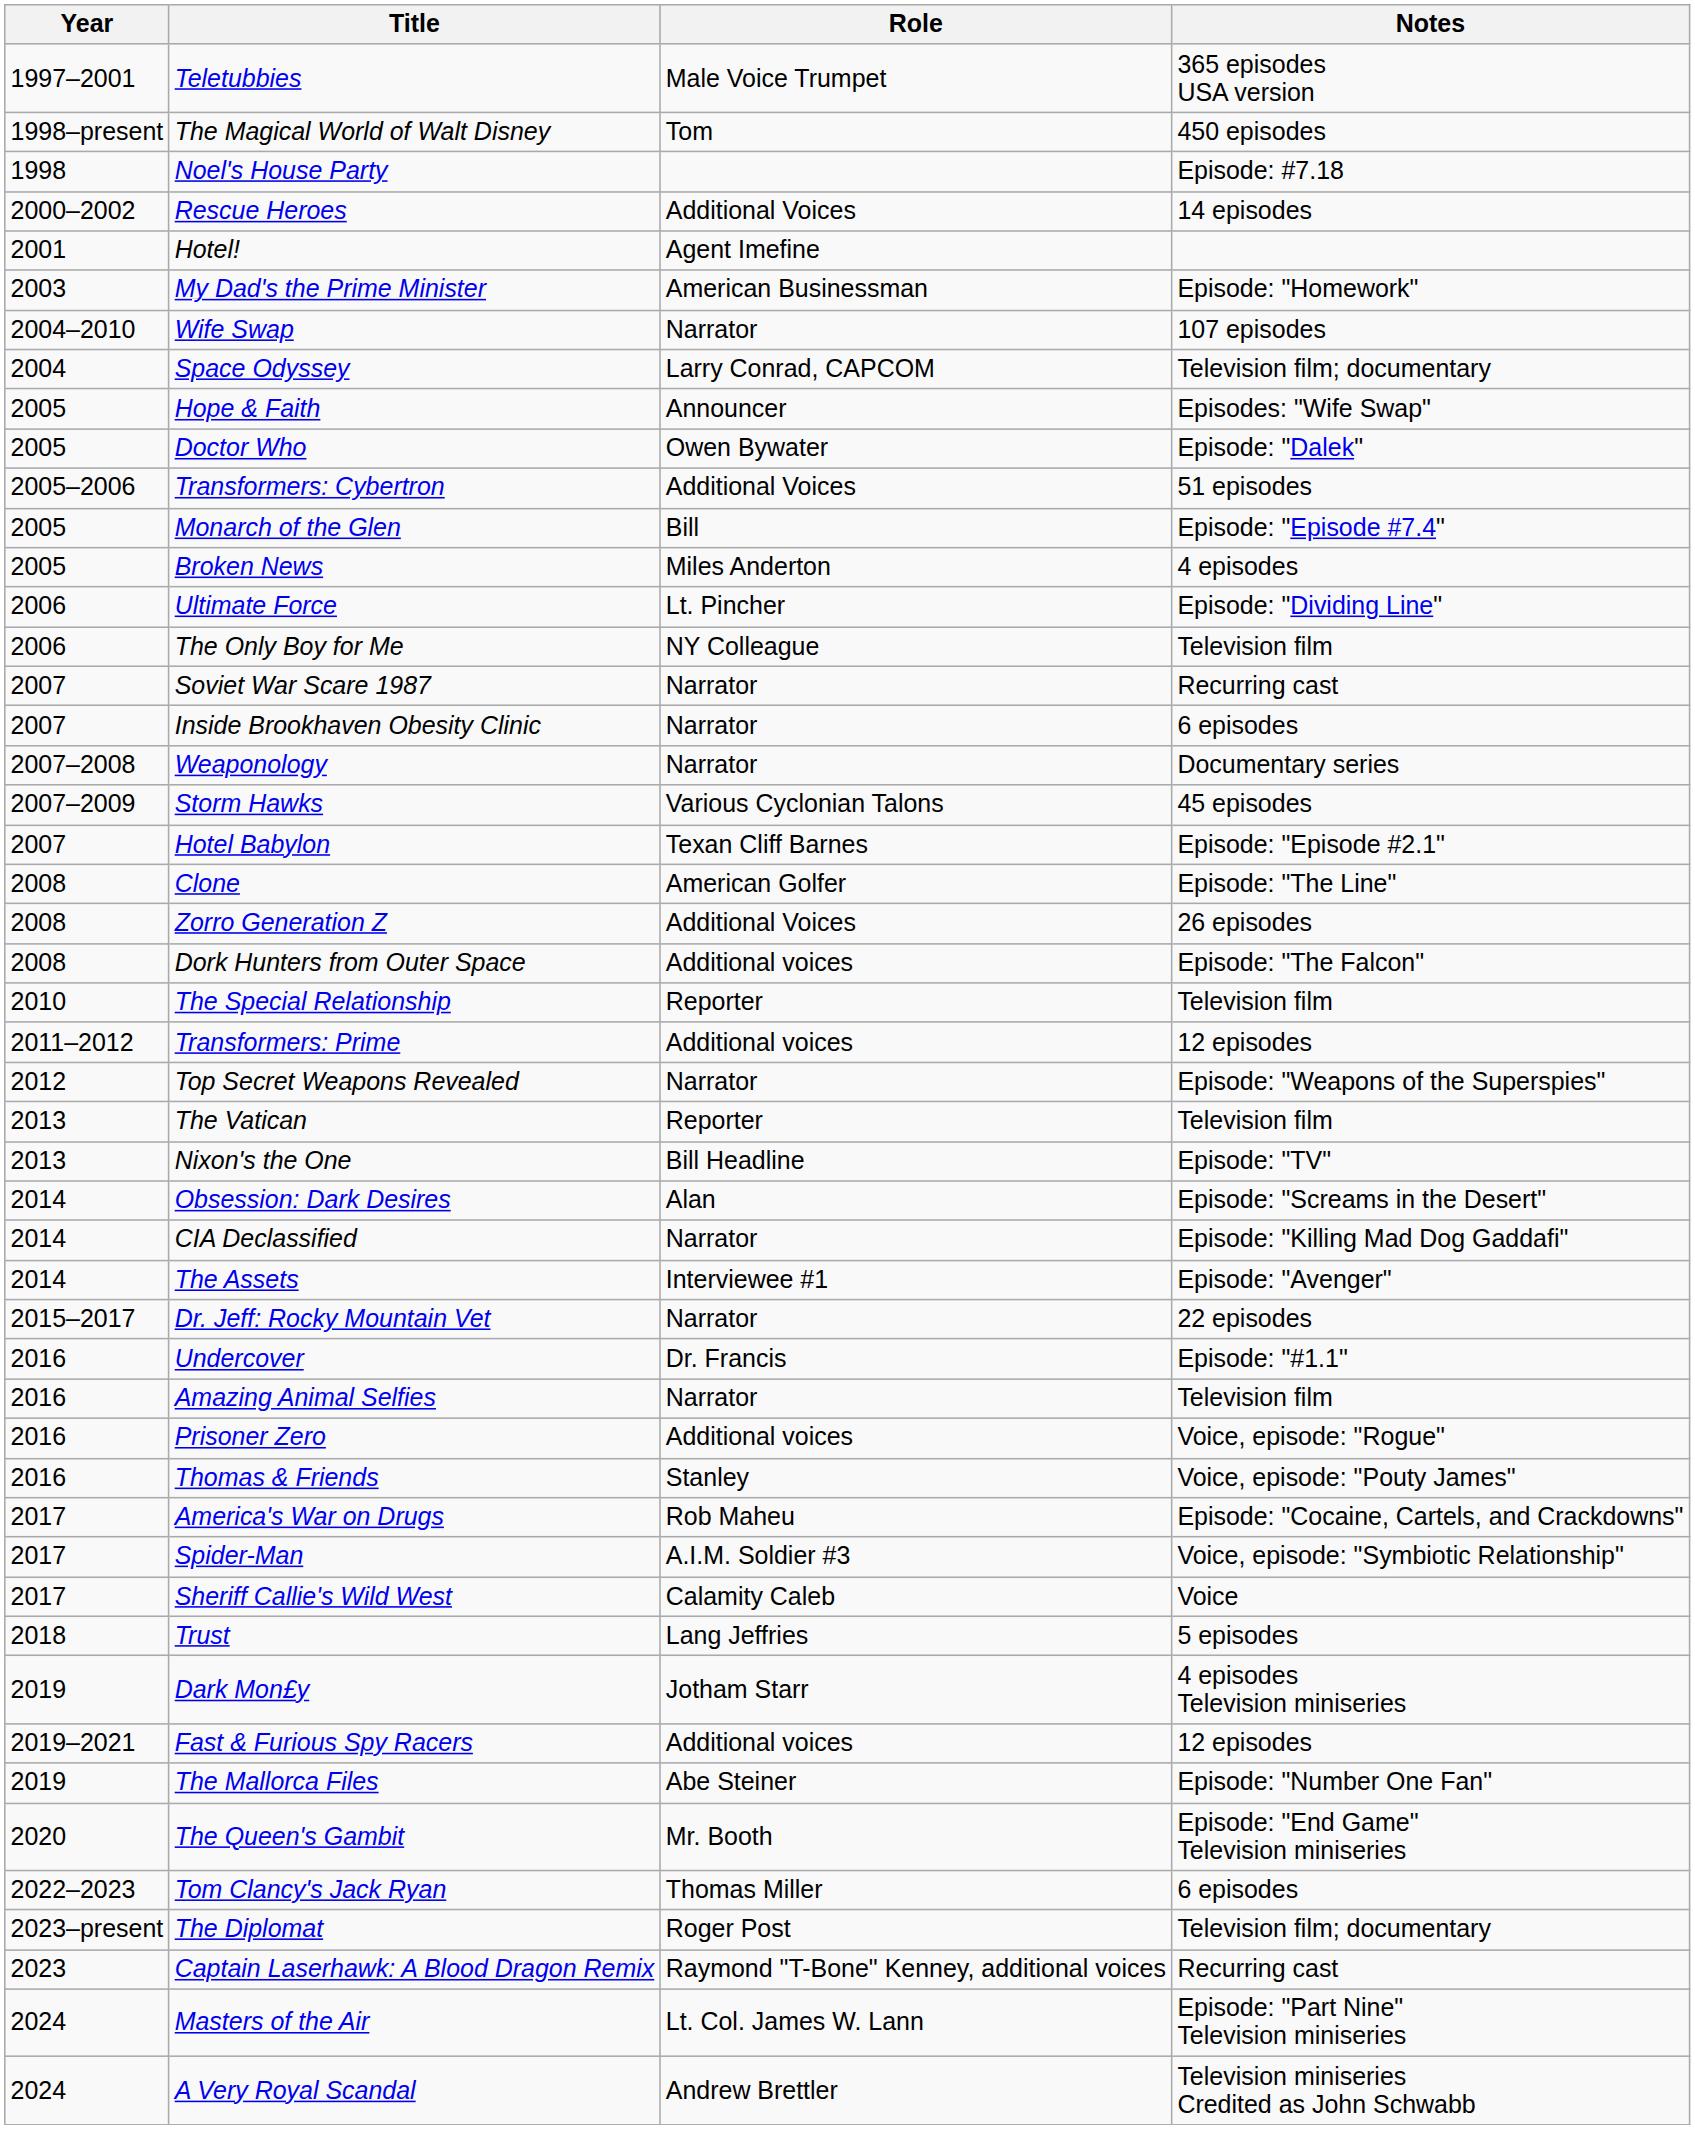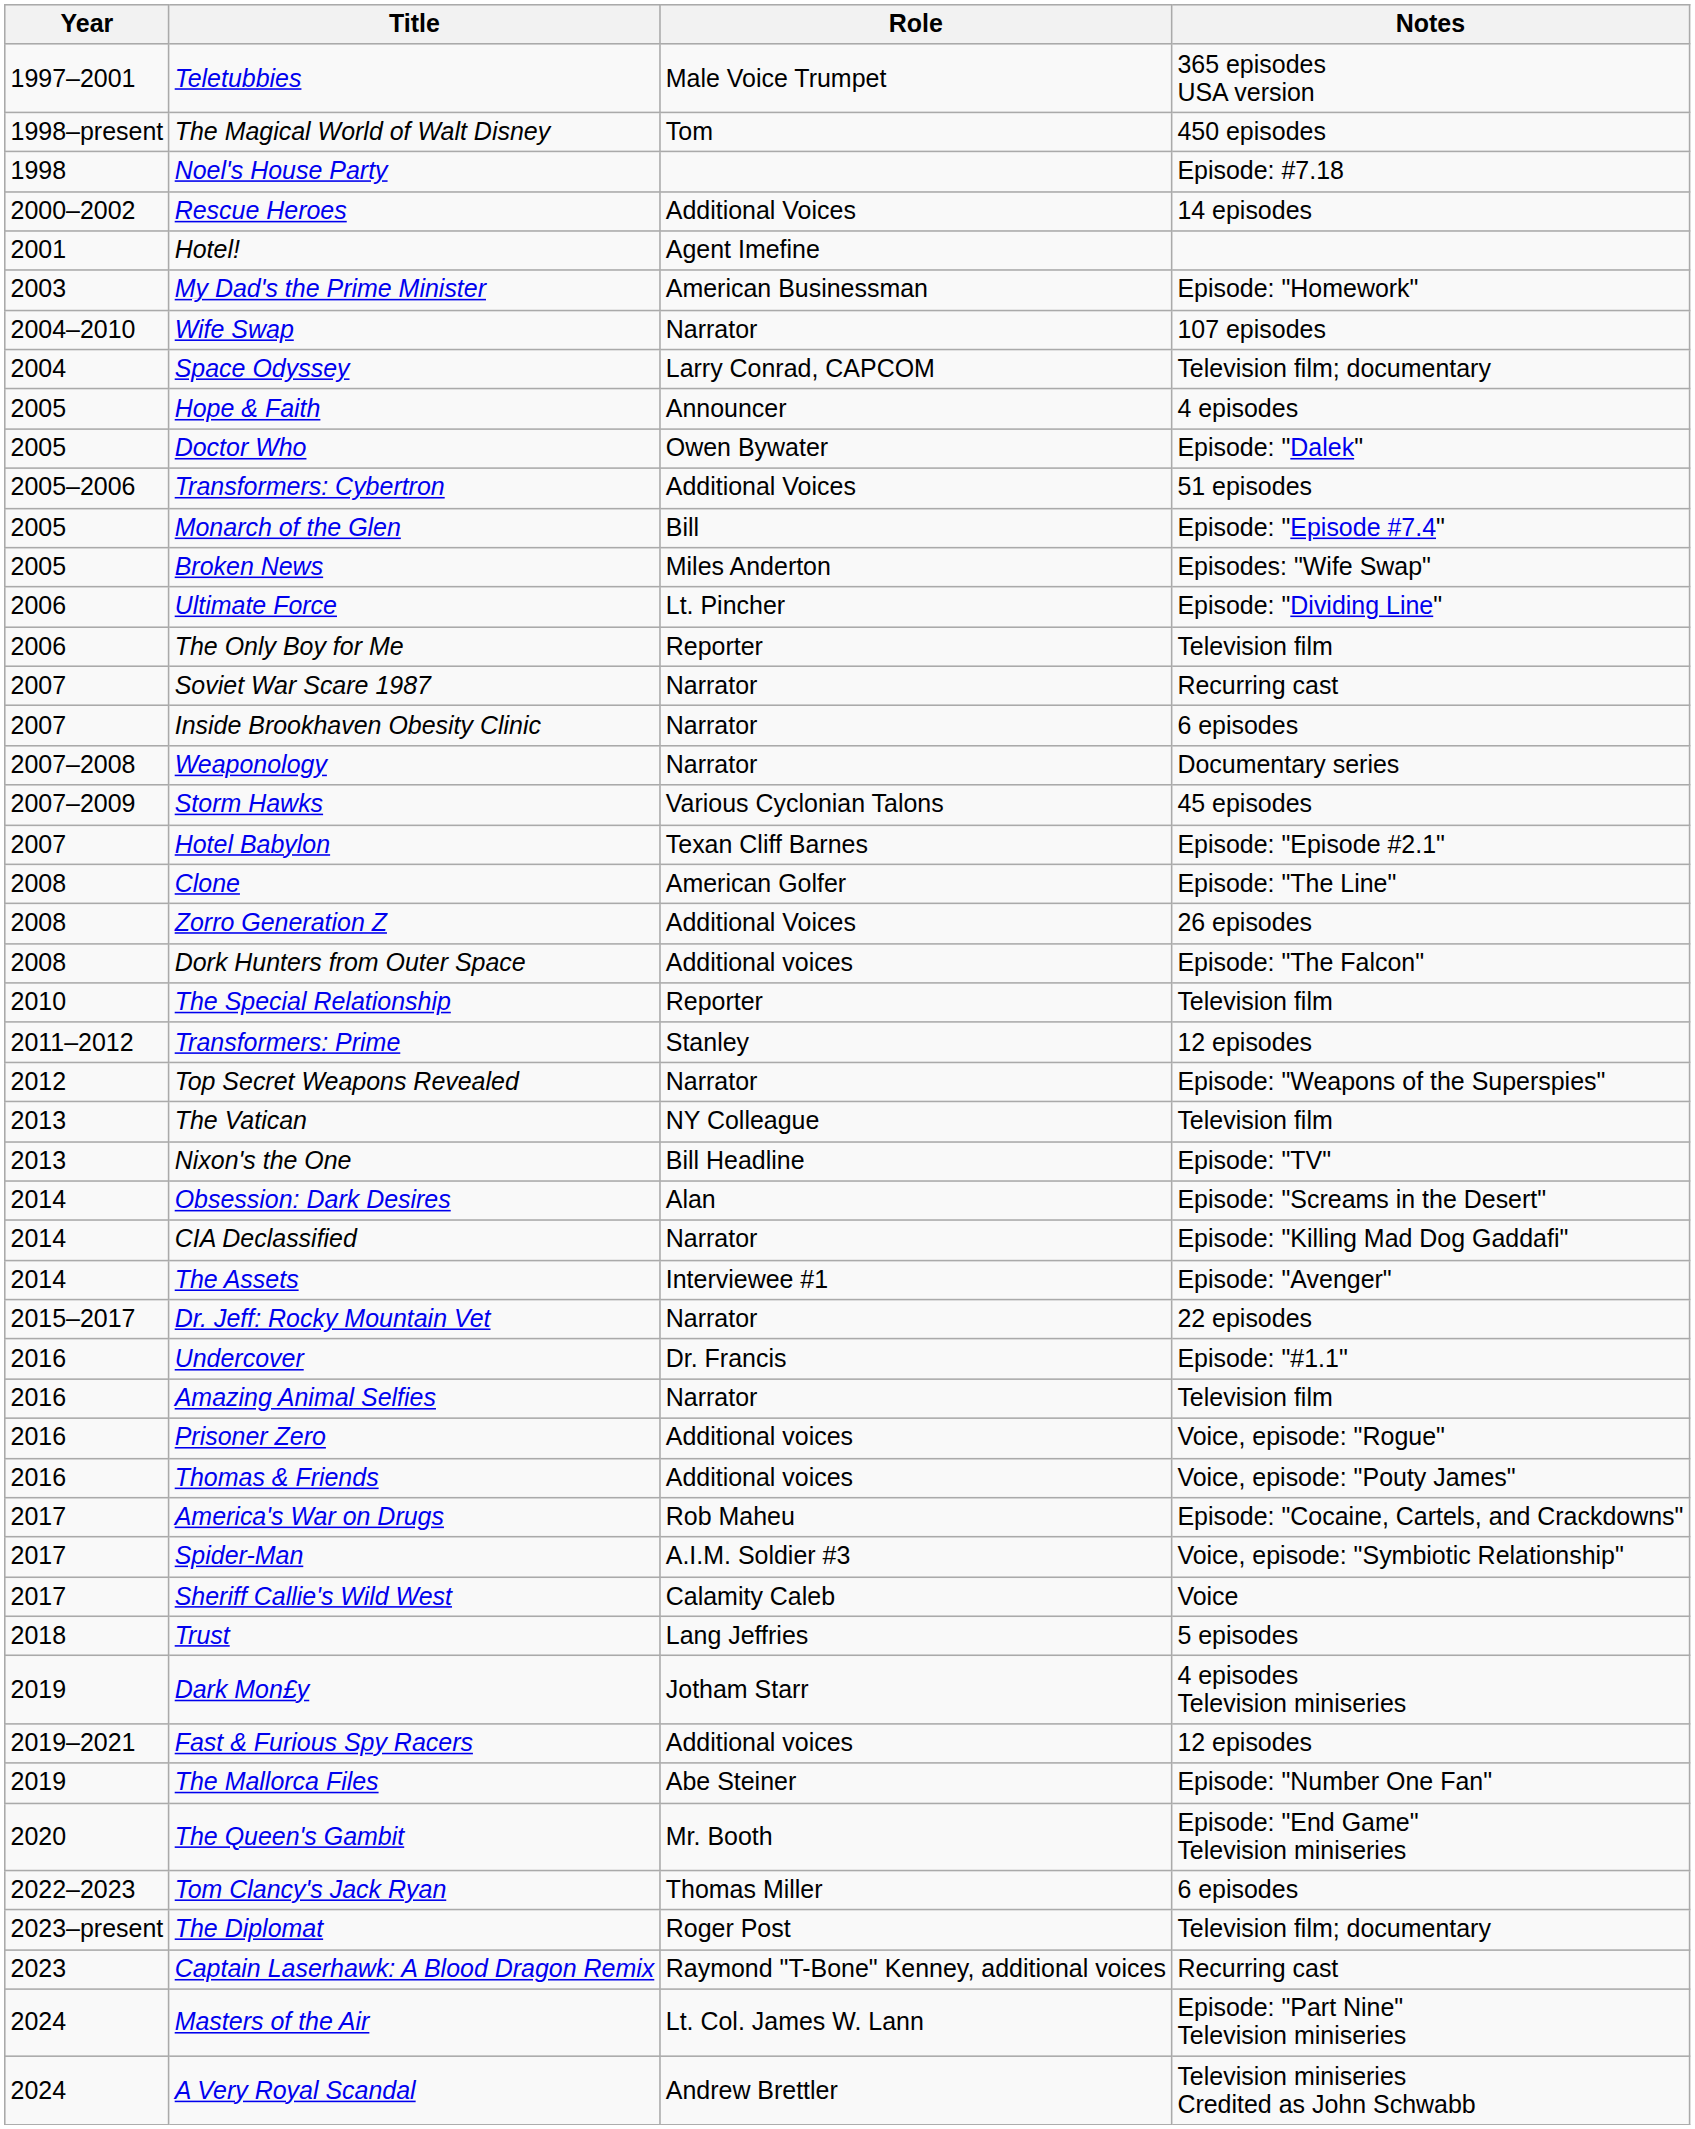Hope & Faith | Notes: Episodes: "Wife Swap" -> 4 episodes
Broken News | Notes: 4 episodes -> Episodes: "Wife Swap"
The Only Boy for Me | Role: NY Colleague -> Reporter
Transformers: Prime | Role: Additional voices -> Stanley
The Vatican | Role: Reporter -> NY Colleague
Thomas & Friends | Role: Stanley -> Additional voices
